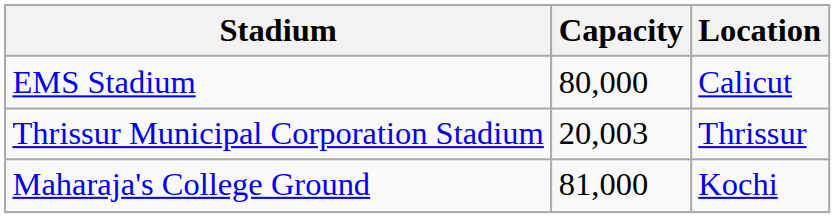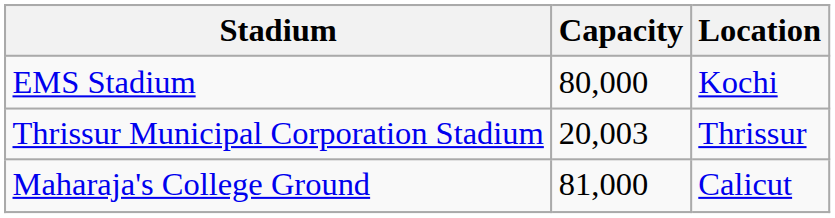EMS Stadium | Location: Calicut -> Kochi
Maharaja's College Ground | Location: Kochi -> Calicut
